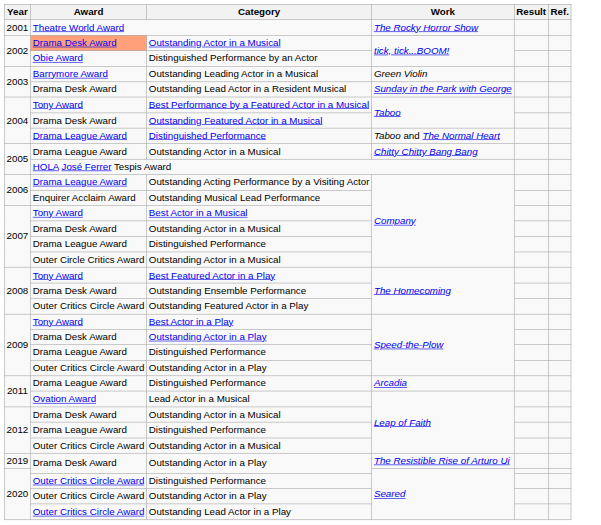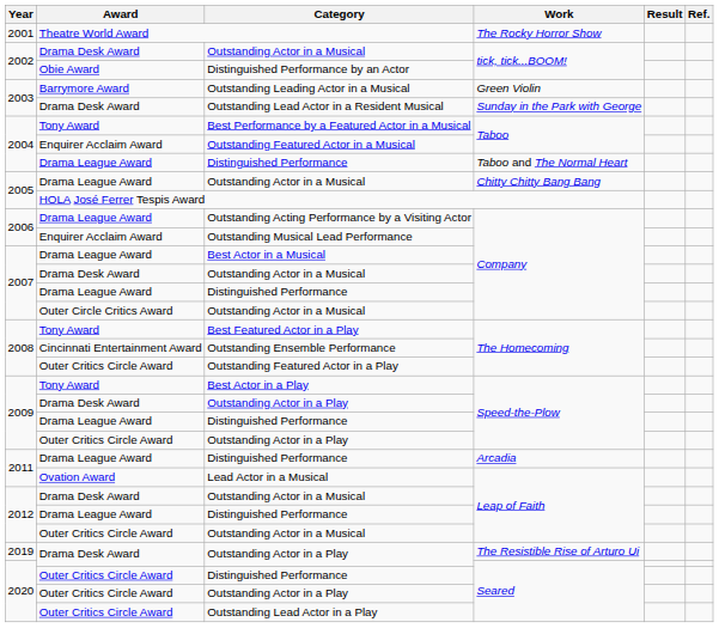Outstanding Actor in a Musical / tick, tick...BOOM! | Award: lightsalmon background -> no background
Outstanding Featured Actor in a Musical | Award: Drama Desk Award -> Enquirer Acclaim Award
Best Actor in a Musical | Award: Tony Award -> Drama League Award
Outstanding Ensemble Performance | Award: Drama Desk Award -> Cincinnati Entertainment Award
